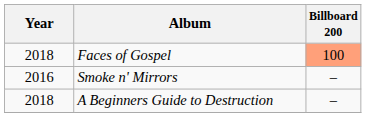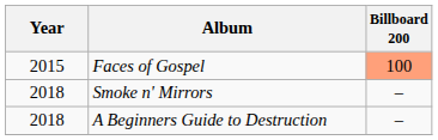Faces of Gospel | Year: 2018 -> 2015
Smoke n' Mirrors | Year: 2016 -> 2018
